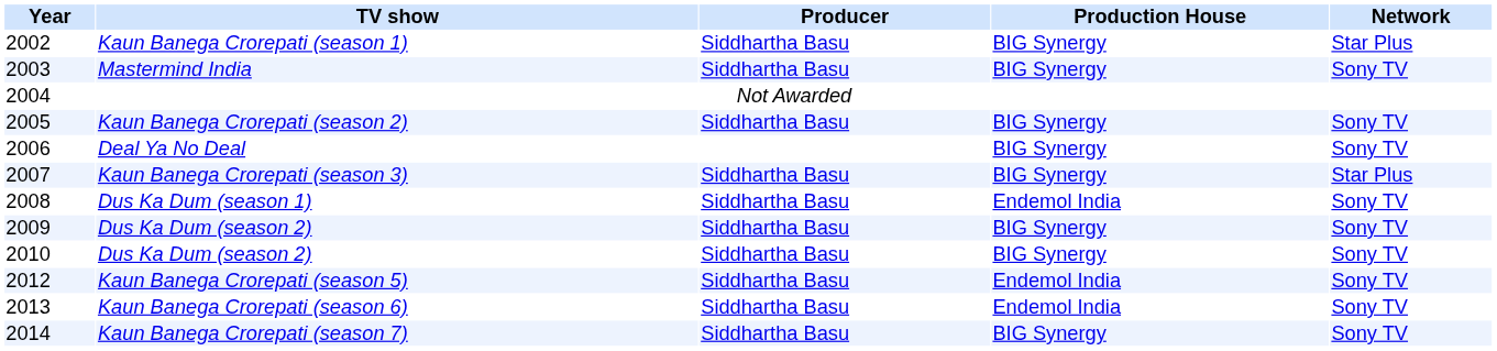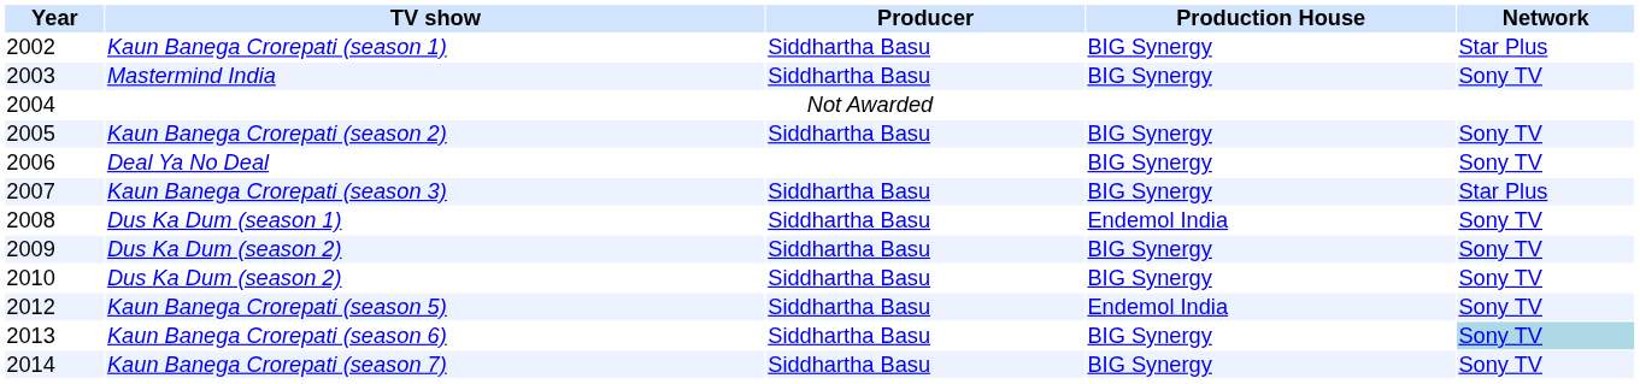Kaun Banega Crorepati (season 6) | Production House: Endemol India -> BIG Synergy
Kaun Banega Crorepati (season 6) | Network: no background -> lightblue background
